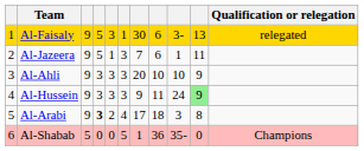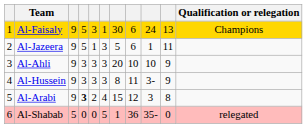Al-Faisaly | column 9: 3- -> 24
Al-Faisaly | Qualification or relegation: relegated -> Champions
Al-Jazeera | column 7: 7 -> 5
Al-Hussein | column 7: 9 -> 8
Al-Hussein | column 9: 24 -> 3-
Al-Hussein | column 10: lightgreen background -> no background
Al-Arabi | column 7: 17 -> 15
Al-Arabi | column 8: 18 -> 12
Al-Shabab | Qualification or relegation: Champions -> relegated
